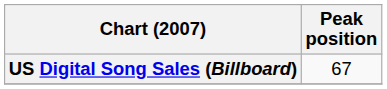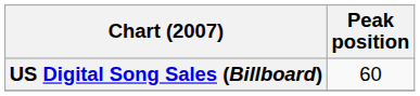US Digital Song Sales (Billboard) | Peak position: 67 -> 60
